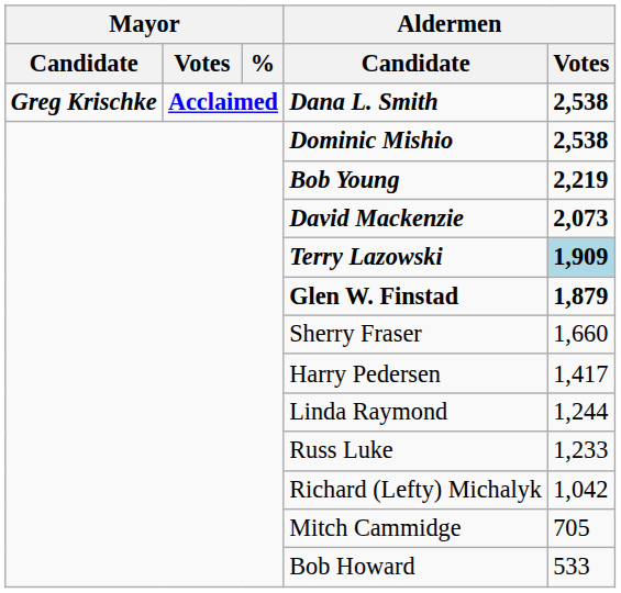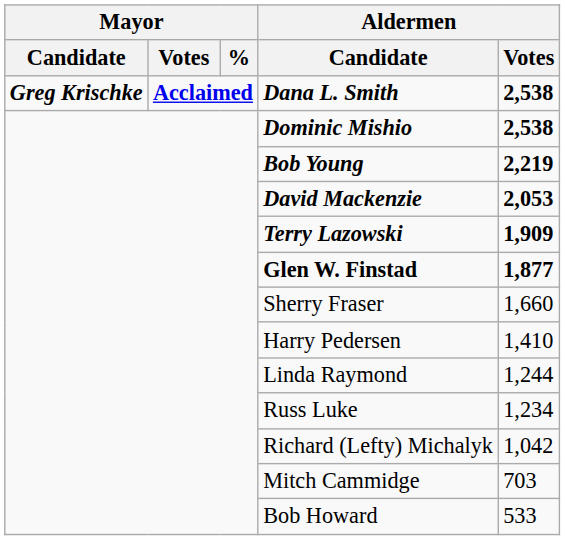David Mackenzie | Aldermen / Votes: 2,073 -> 2,053
Terry Lazowski | Aldermen / Votes: lightblue background -> no background
Glen W. Finstad | Aldermen / Votes: 1,879 -> 1,877
Harry Pedersen | Aldermen / Votes: 1,417 -> 1,410
Russ Luke | Aldermen / Votes: 1,233 -> 1,234
Mitch Cammidge | Aldermen / Votes: 705 -> 703
